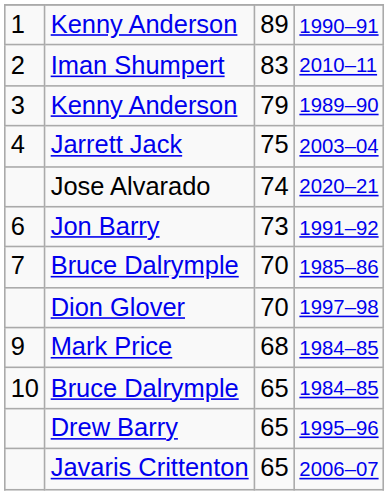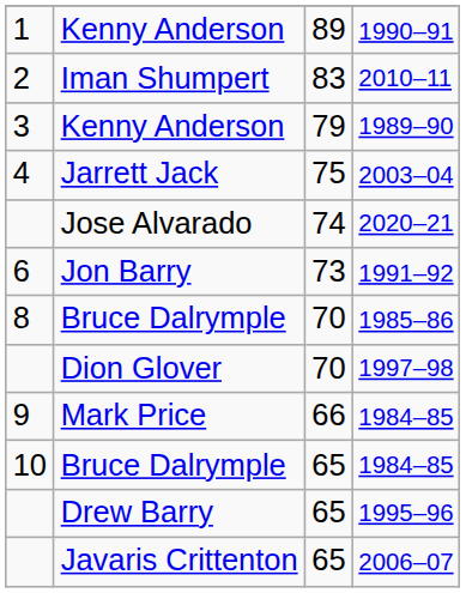1985–86 | column 1: 7 -> 8
Mark Price / 1984–85 | column 3: 68 -> 66
